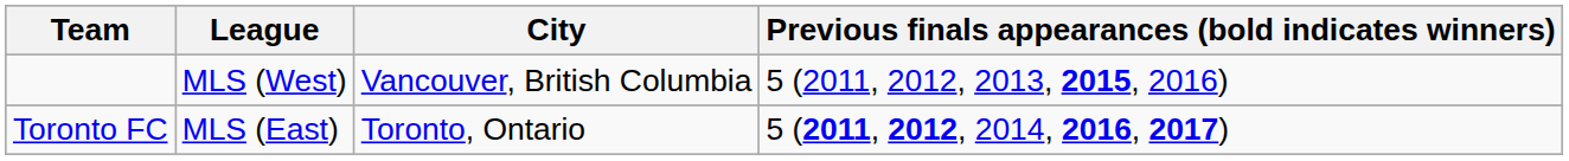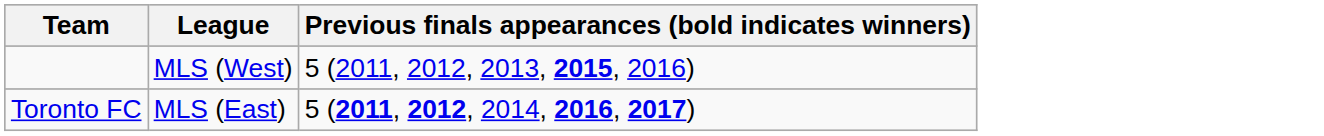- column: City | Vancouver, British Columbia | Toronto, Ontario
